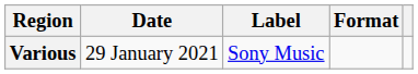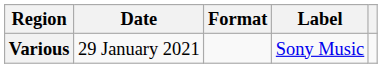columns swapped: Format <-> Label
